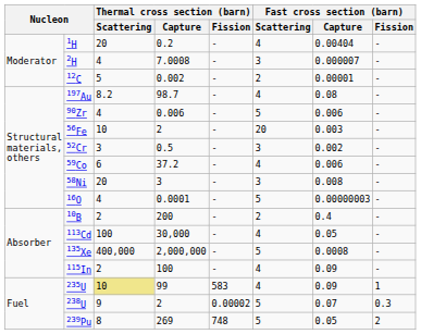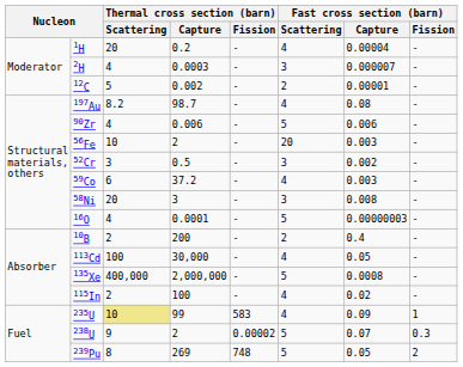1H | Fast cross section (barn) / Capture: 0.00404 -> 0.00004
2H | Thermal cross section (barn) / Capture: 7.0008 -> 0.0003
59Co | Fast cross section (barn) / Capture: 0.006 -> 0.003
115In | Fast cross section (barn) / Capture: 0.09 -> 0.02
